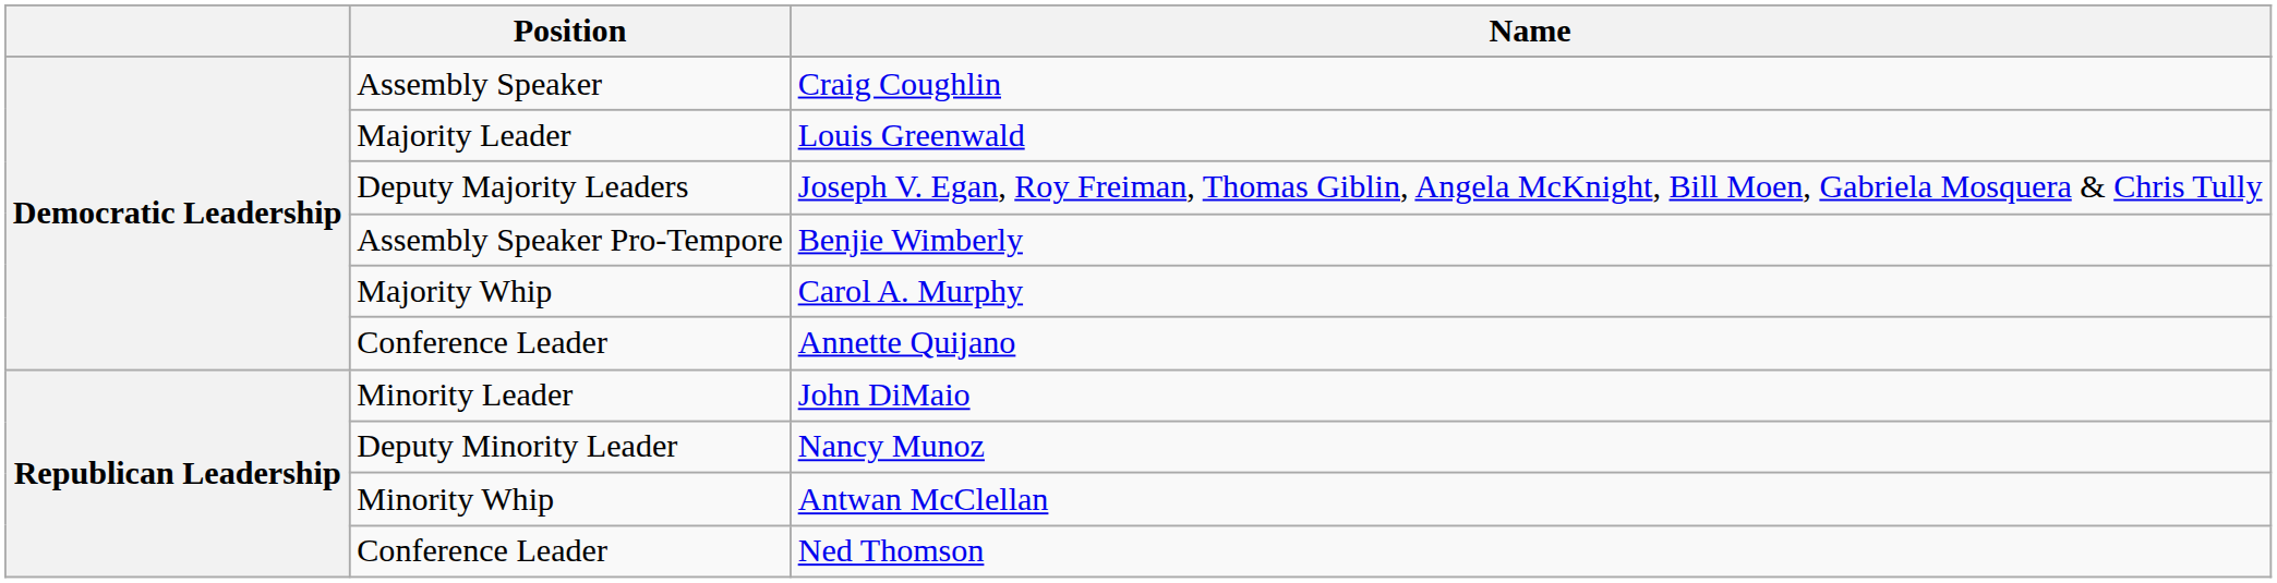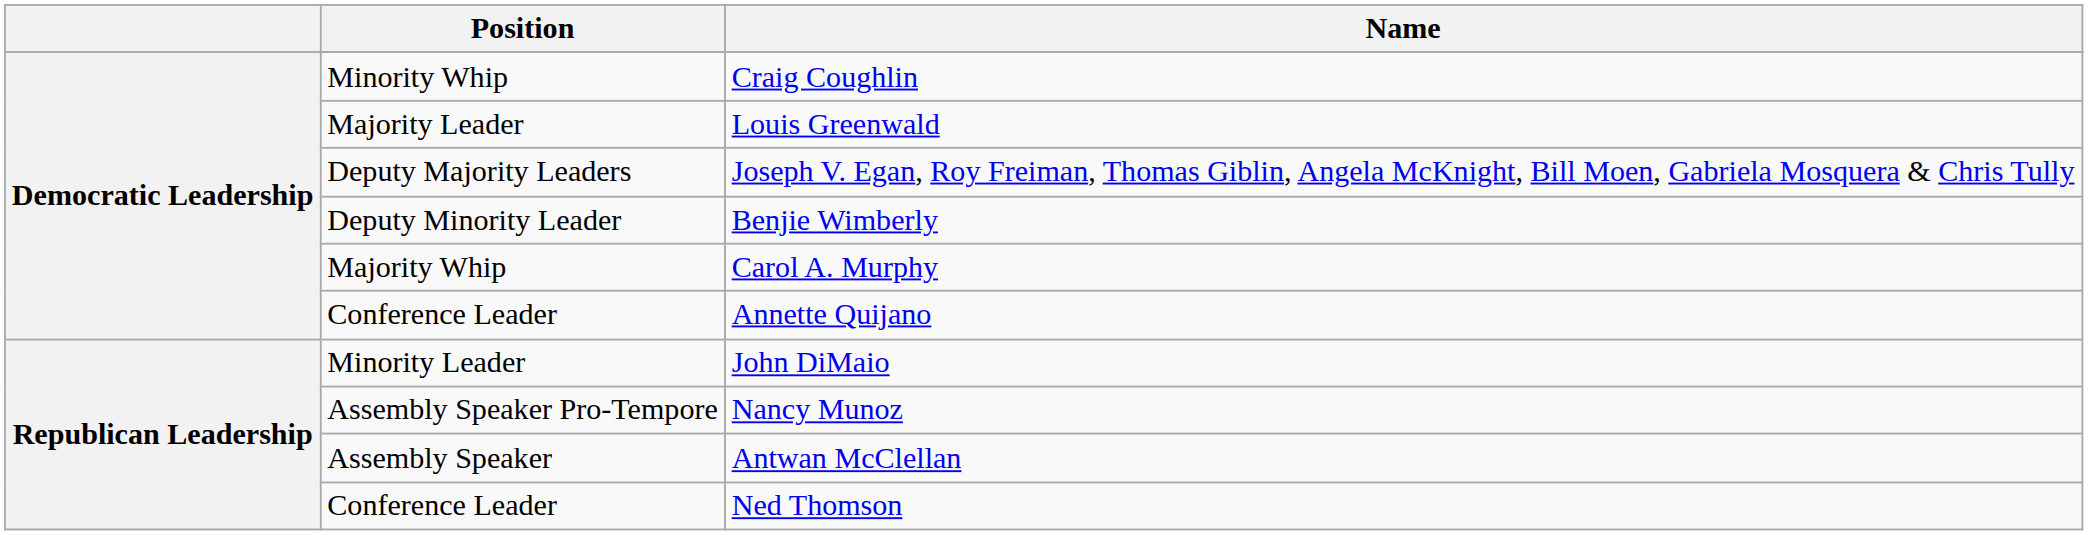Craig Coughlin | Position: Assembly Speaker -> Minority Whip
Benjie Wimberly | Position: Assembly Speaker Pro-Tempore -> Deputy Minority Leader
Nancy Munoz | Position: Deputy Minority Leader -> Assembly Speaker Pro-Tempore
Antwan McClellan | Position: Minority Whip -> Assembly Speaker
